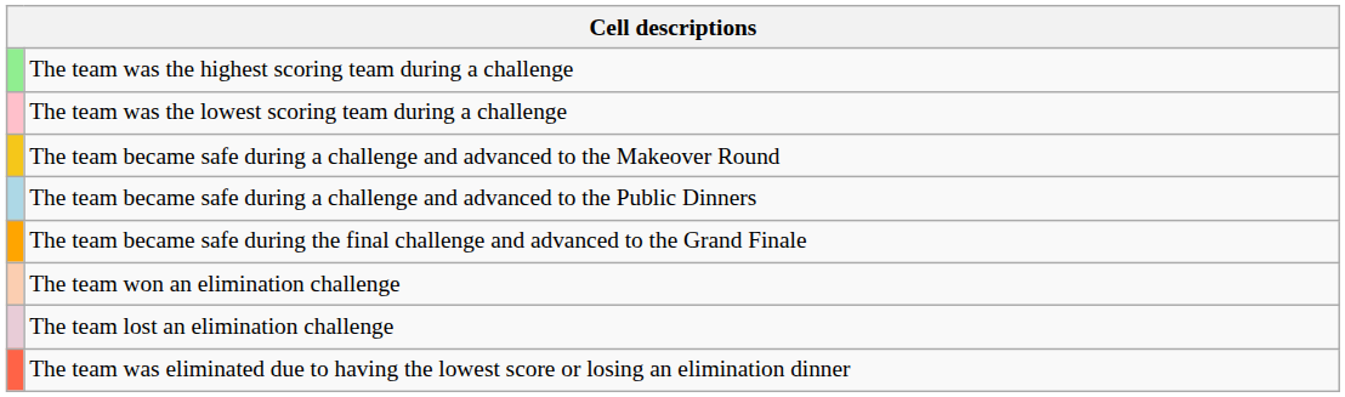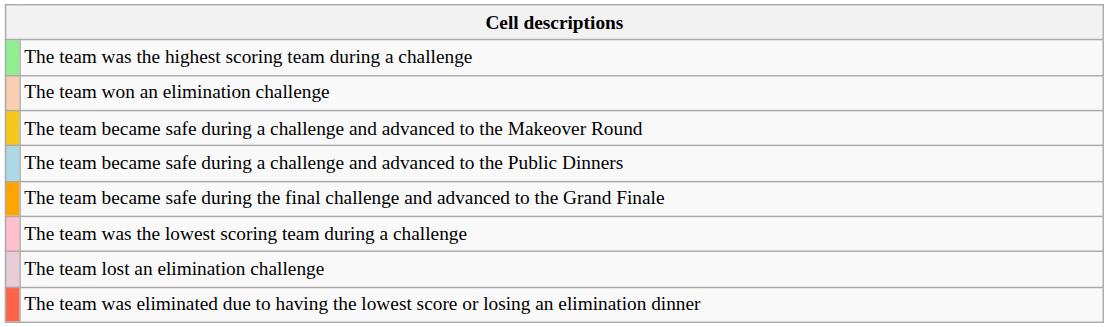rows swapped: The team was the lowest scoring team during a challenge <-> The team won an elimination challenge
